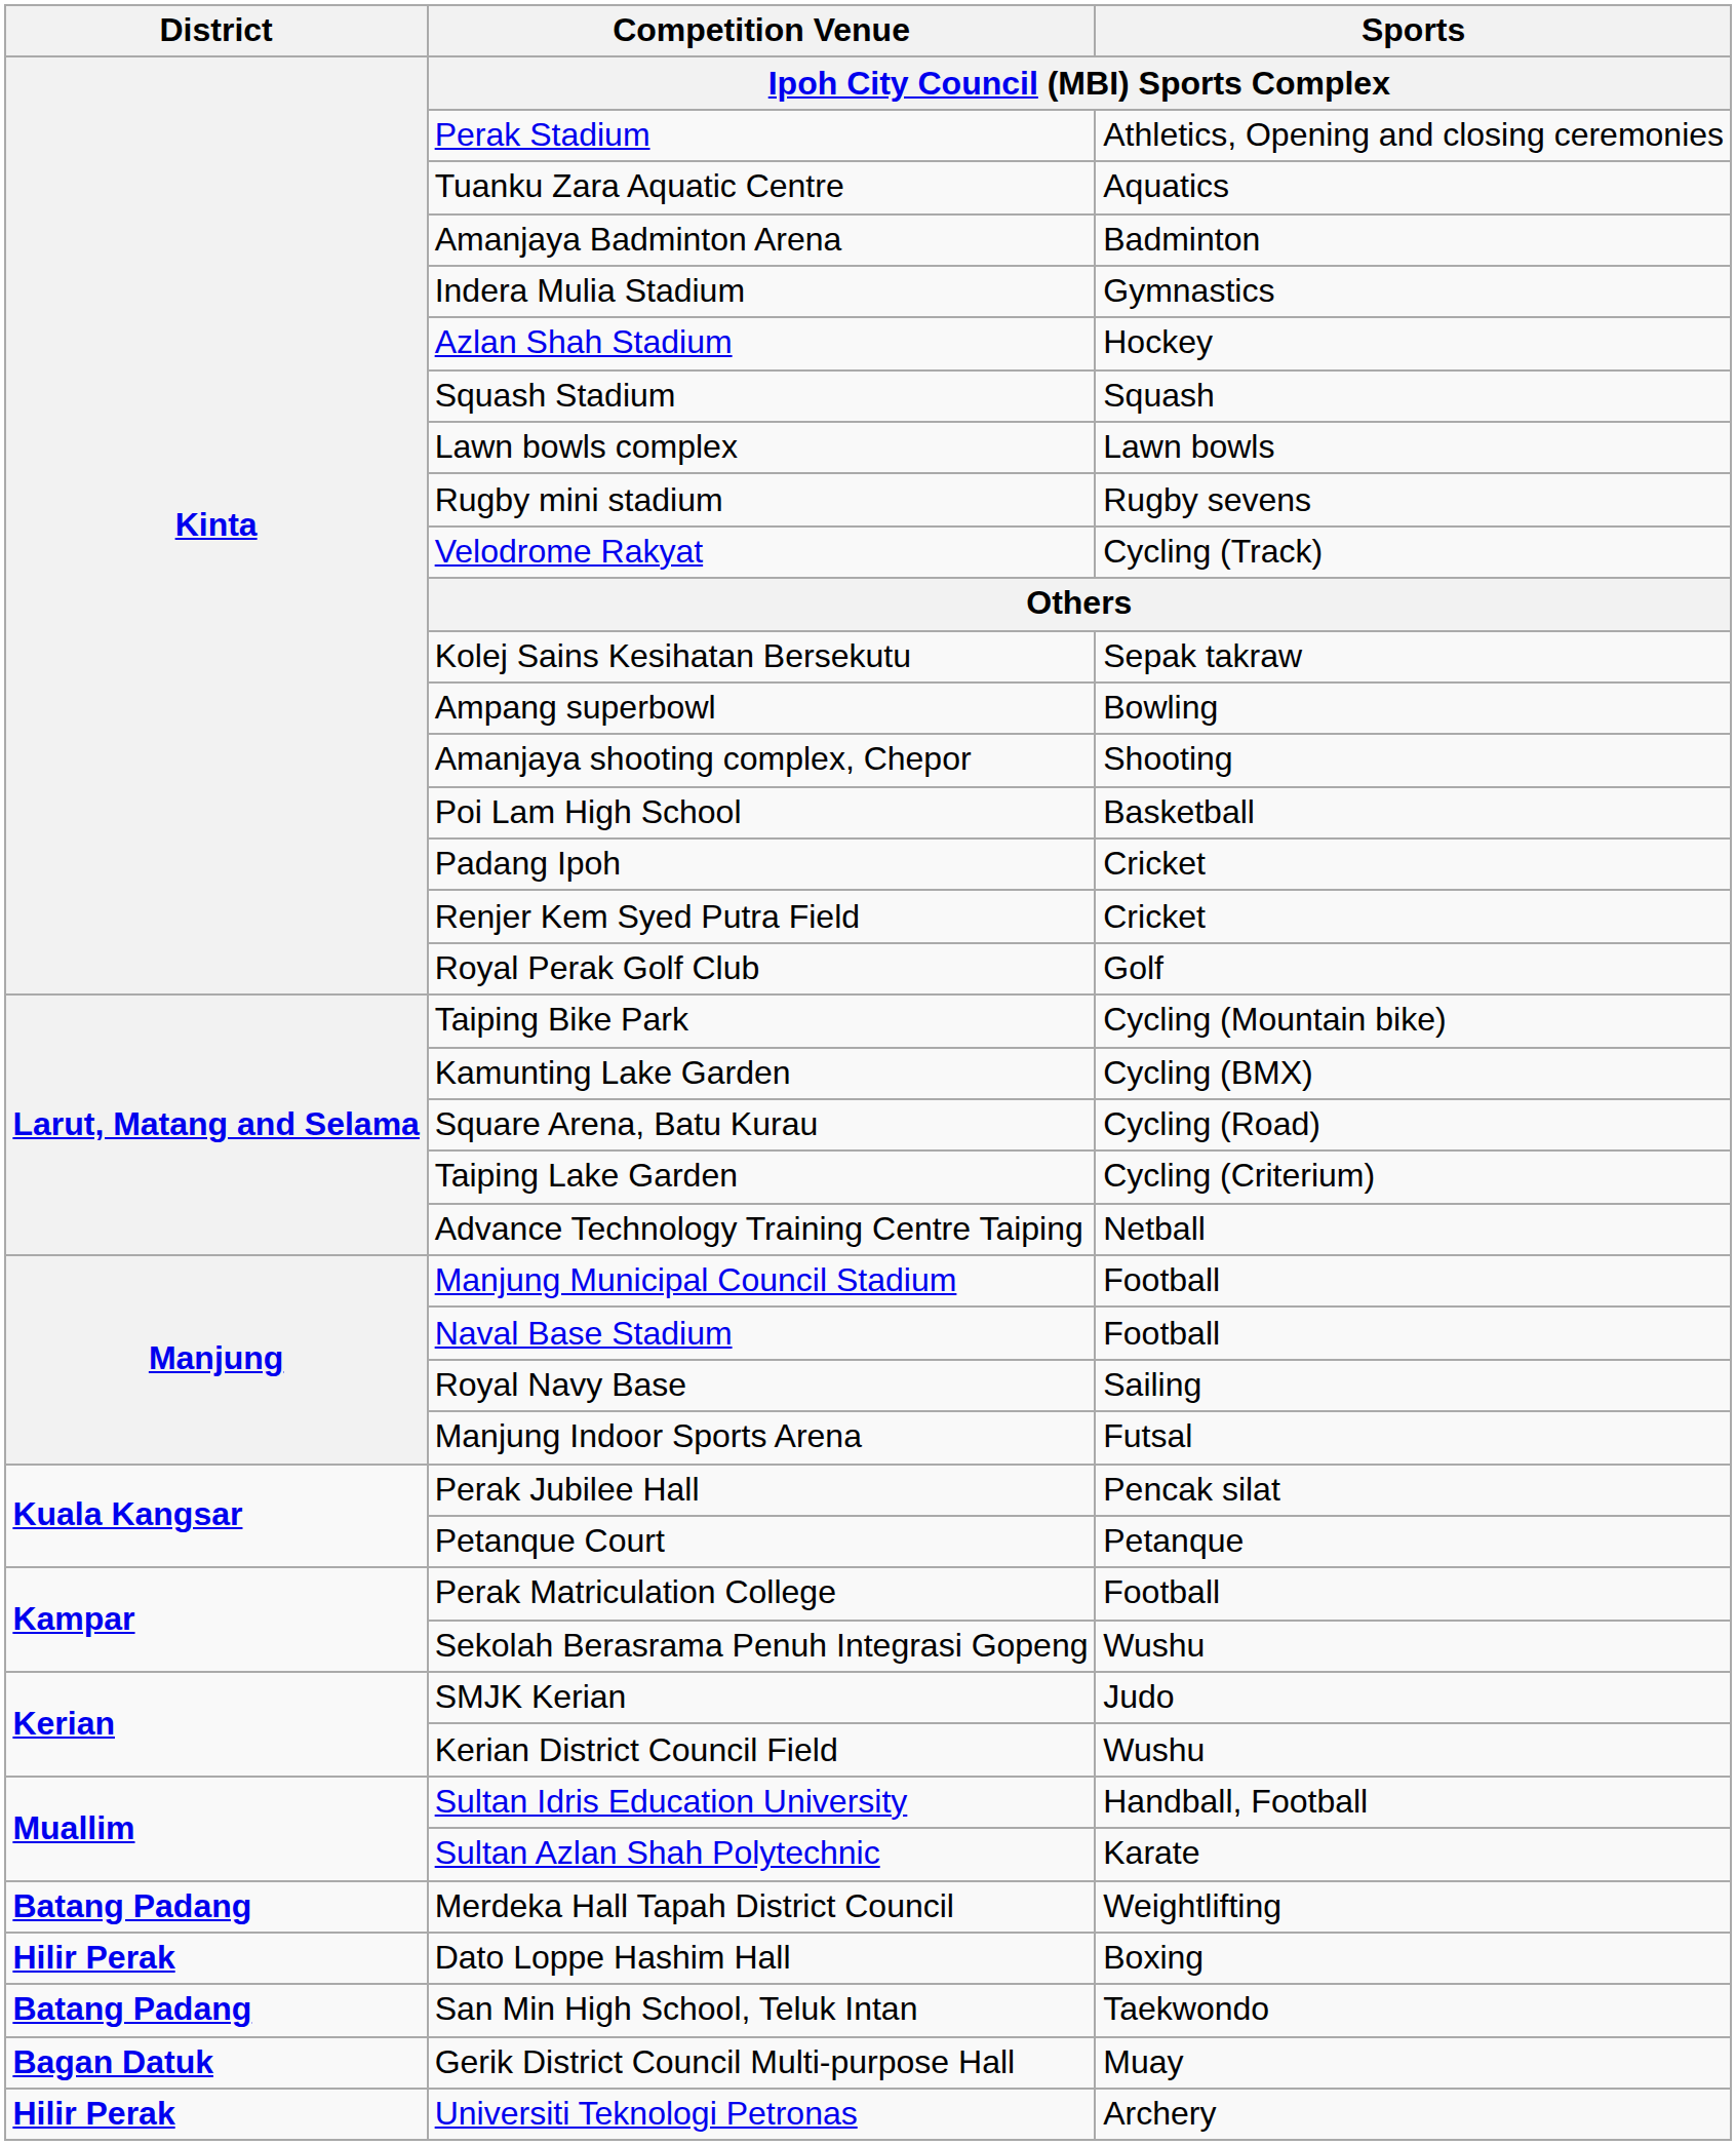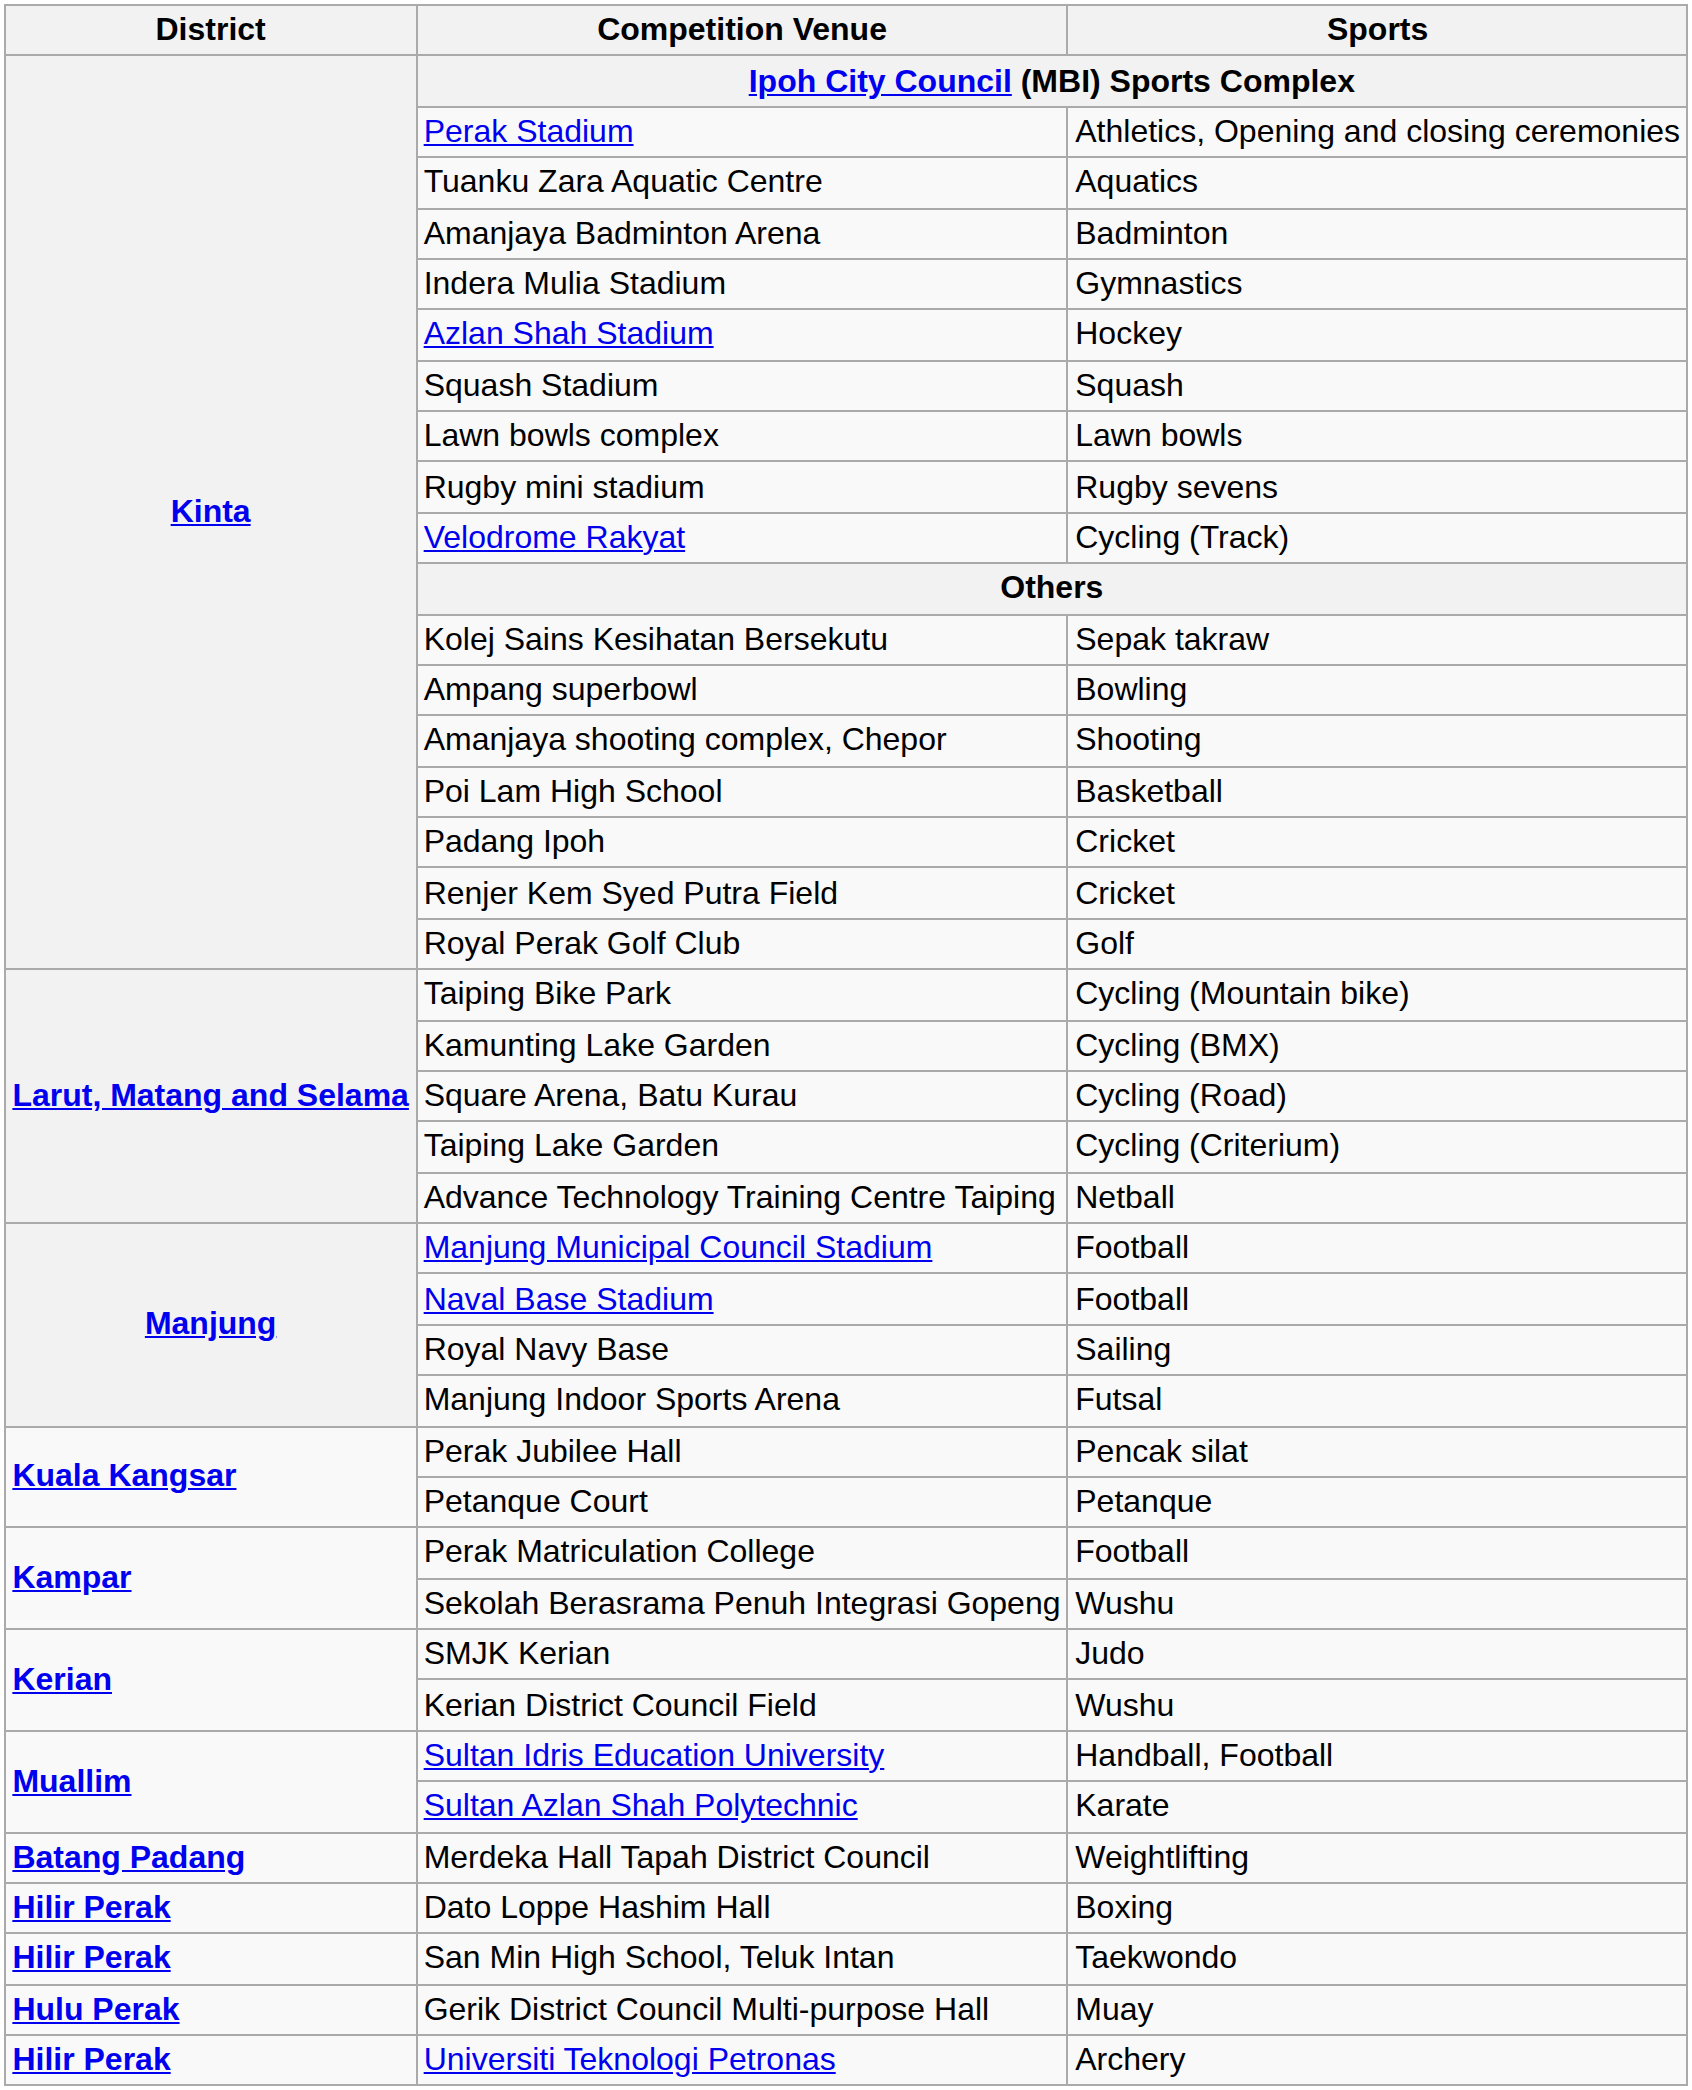San Min High School, Teluk Intan | District / Kinta: Batang Padang -> Hilir Perak
Gerik District Council Multi-purpose Hall | District / Kinta: Bagan Datuk -> Hulu Perak
